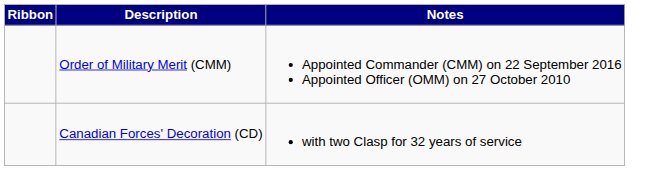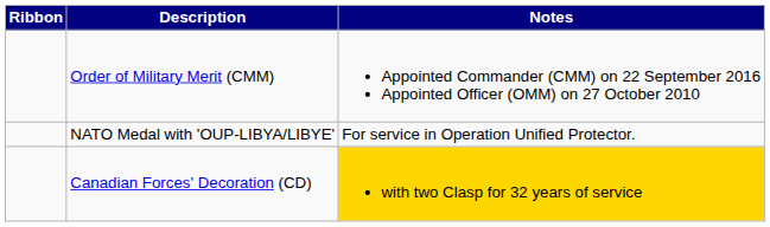+ row: NATO Medal with 'OUP-LIBYA/LIBYE' | For service in Operation Unified Protector.
Canadian Forces' Decoration (CD) | Notes: no background -> gold background
